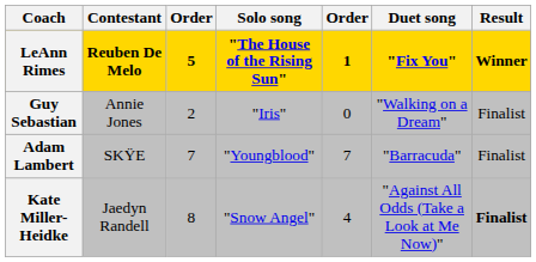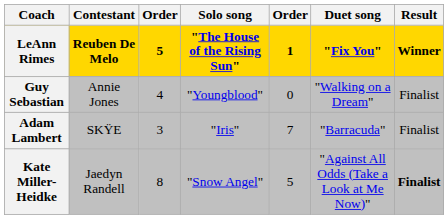Guy Sebastian | column 3: 2 -> 4
Guy Sebastian | Solo song: "Iris" -> "Youngblood"
Adam Lambert | column 3: 7 -> 3
Adam Lambert | Solo song: "Youngblood" -> "Iris"
Kate Miller-Heidke | column 5: 4 -> 5
